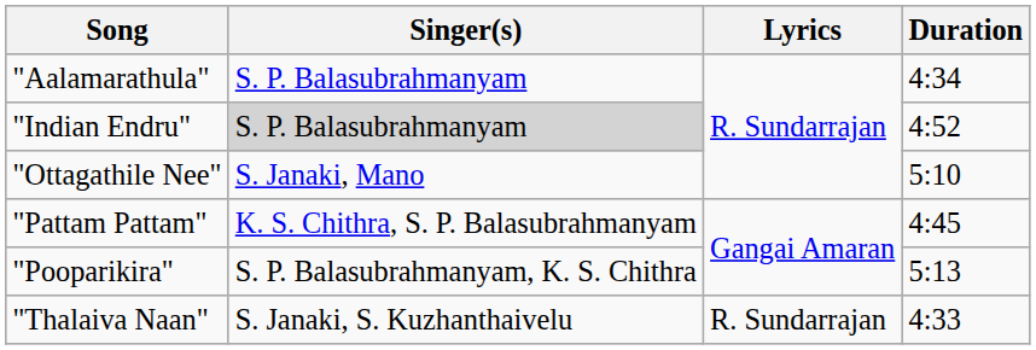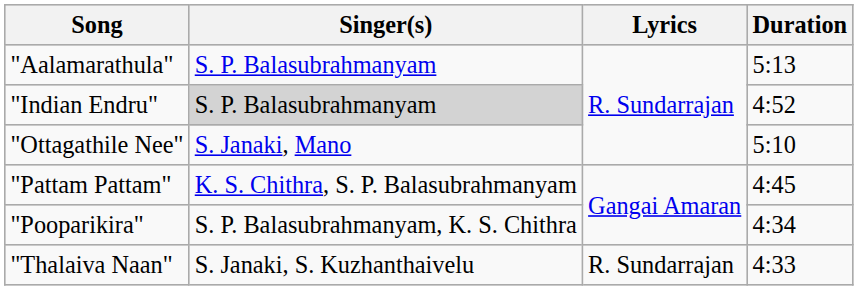"Aalamarathula" | Duration: 4:34 -> 5:13
"Pooparikira" | Duration: 5:13 -> 4:34
